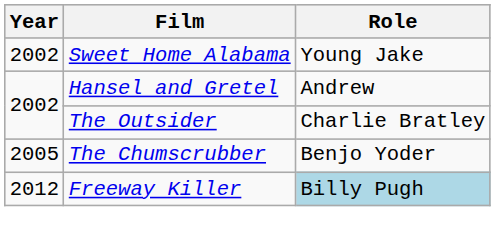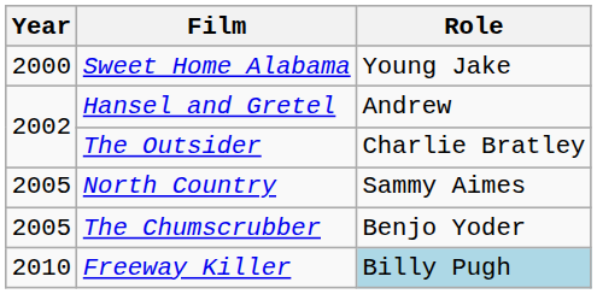Sweet Home Alabama | Year: 2002 -> 2000
+ row: 2005 | North Country | Sammy Aimes
Freeway Killer | Year: 2012 -> 2010
